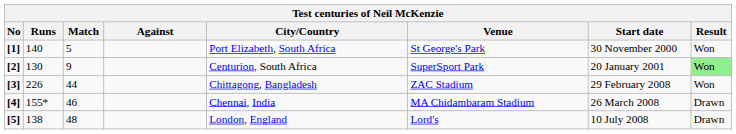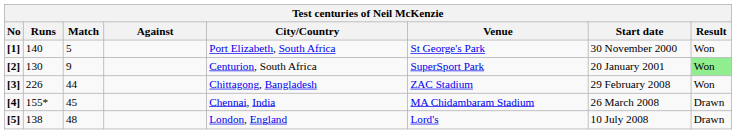[4] | Match: 46 -> 45
